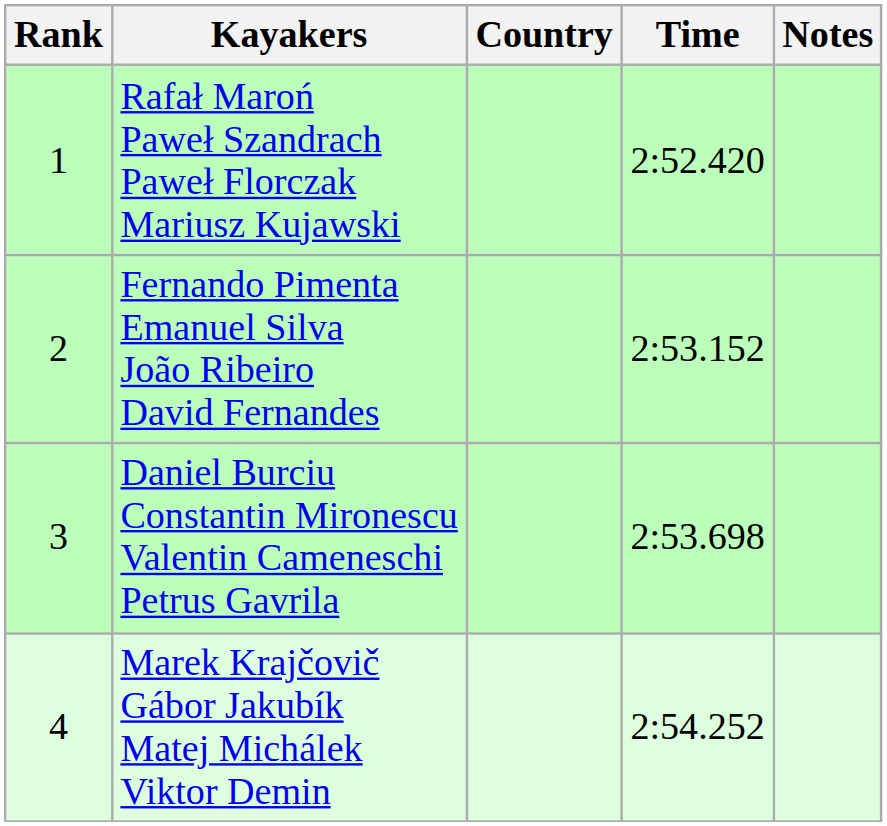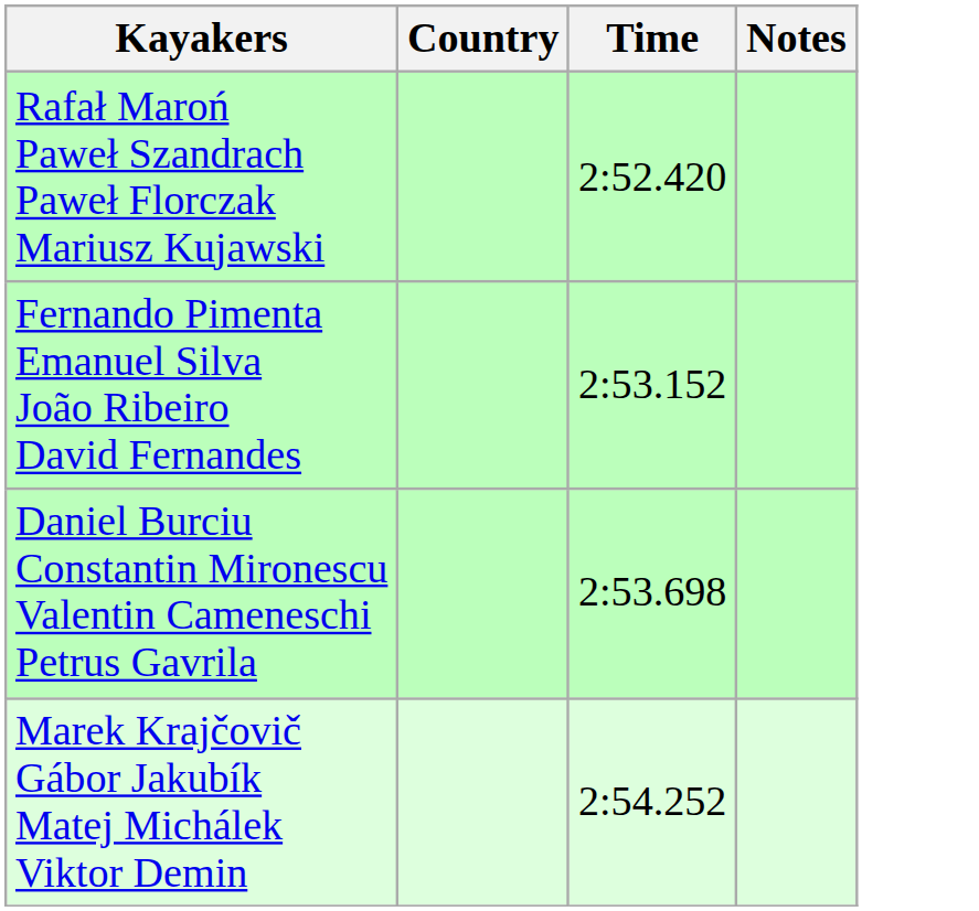- column: Rank | 1 | 2 | 3 | 4
